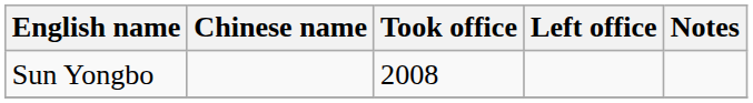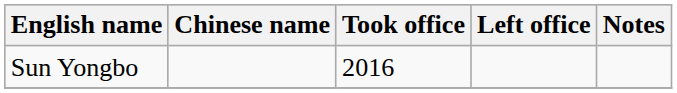Sun Yongbo | Took office: 2008 -> 2016
